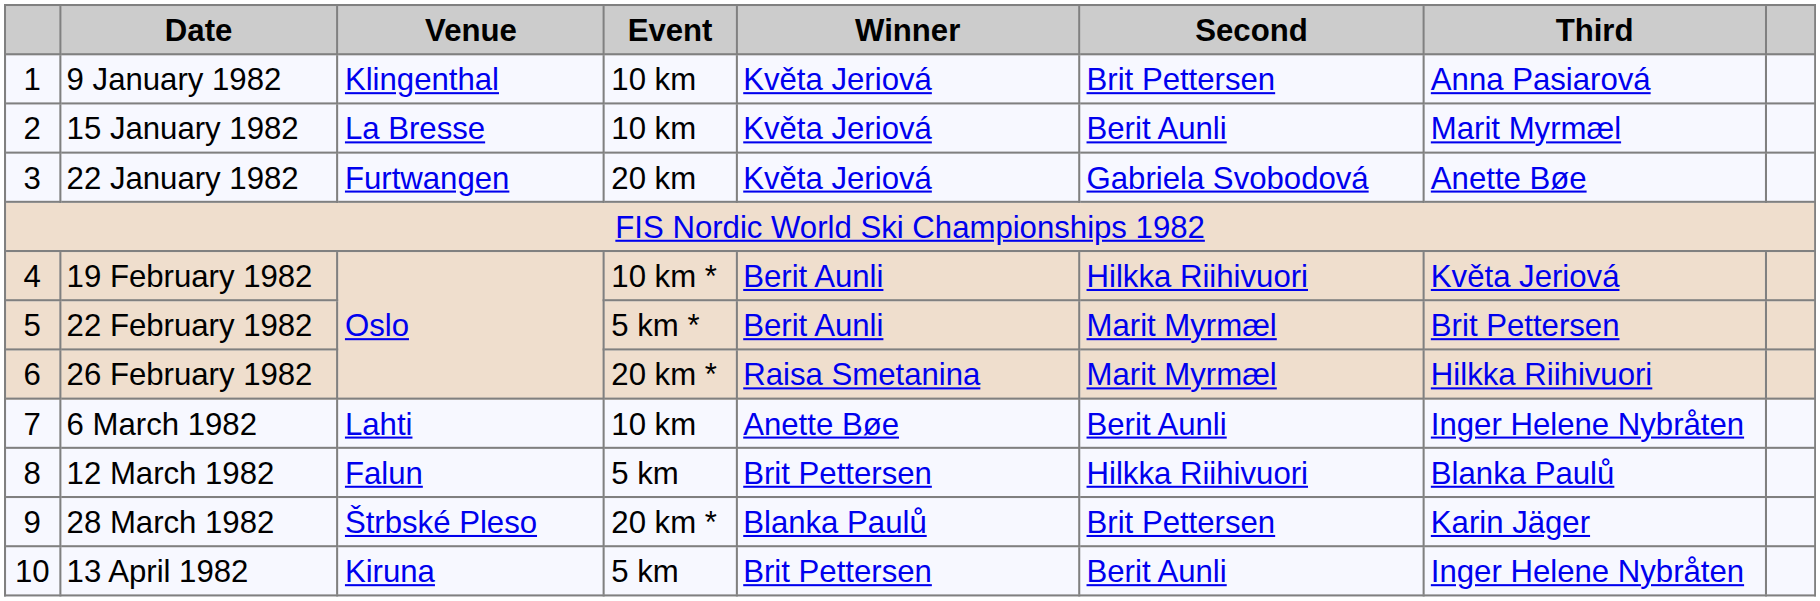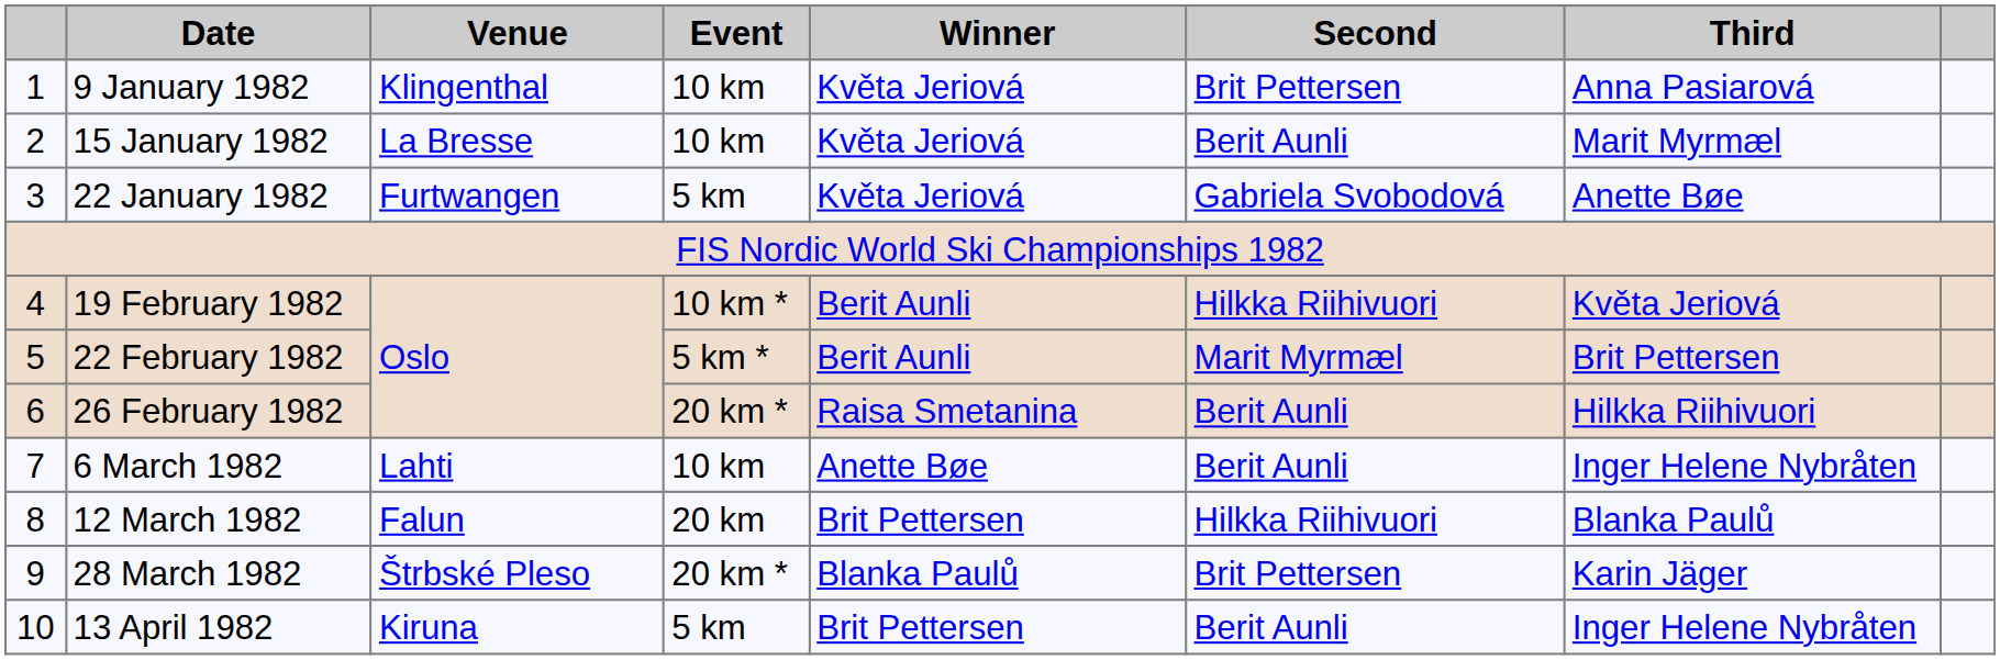22 January 1982 | Event: 20 km -> 5 km
26 February 1982 | Second: Marit Myrmæl -> Berit Aunli
12 March 1982 | Event: 5 km -> 20 km
